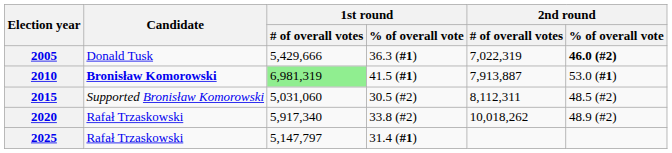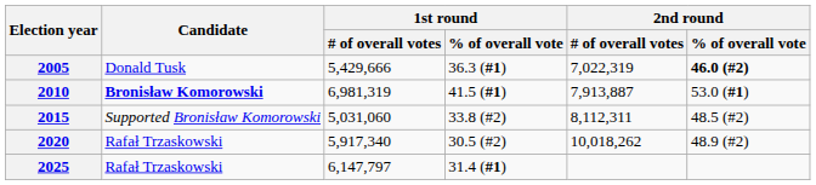2010 | 1st round / # of overall votes: lightgreen background -> no background
2015 | 1st round / % of overall vote: 30.5 (#2) -> 33.8 (#2)
2020 | 1st round / % of overall vote: 33.8 (#2) -> 30.5 (#2)
2025 | 1st round / # of overall votes: 5,147,797 -> 6,147,797
